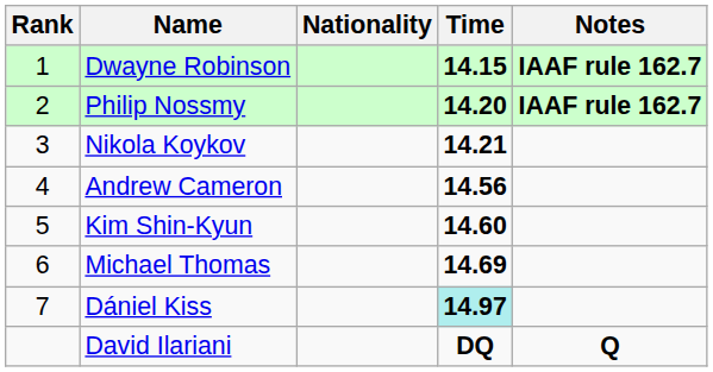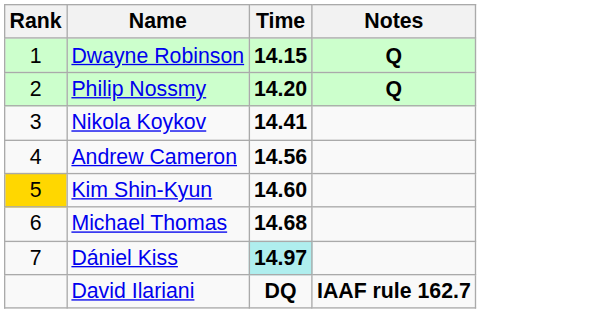- column: Nationality
Dwayne Robinson | Notes: IAAF rule 162.7 -> Q
Philip Nossmy | Notes: IAAF rule 162.7 -> Q
Nikola Koykov | Time: 14.21 -> 14.41
Kim Shin-Kyun | Rank: no background -> gold background
Michael Thomas | Time: 14.69 -> 14.68
David Ilariani | Notes: Q -> IAAF rule 162.7
